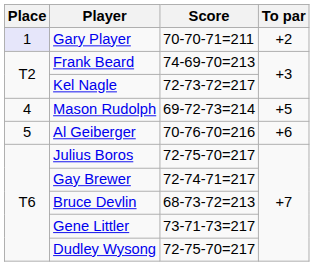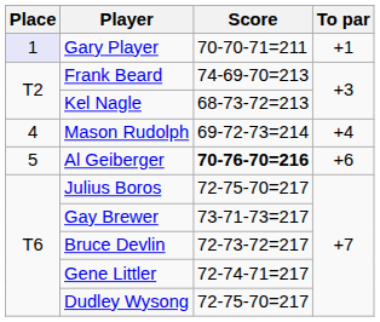Gary Player | To par: +2 -> +1
Kel Nagle | Score: 72-73-72=217 -> 68-73-72=213
Mason Rudolph | To par: +5 -> +4
Al Geiberger | Score: normal -> bold
Gay Brewer | Score: 72-74-71=217 -> 73-71-73=217
Bruce Devlin | Score: 68-73-72=213 -> 72-73-72=217
Gene Littler | Score: 73-71-73=217 -> 72-74-71=217
